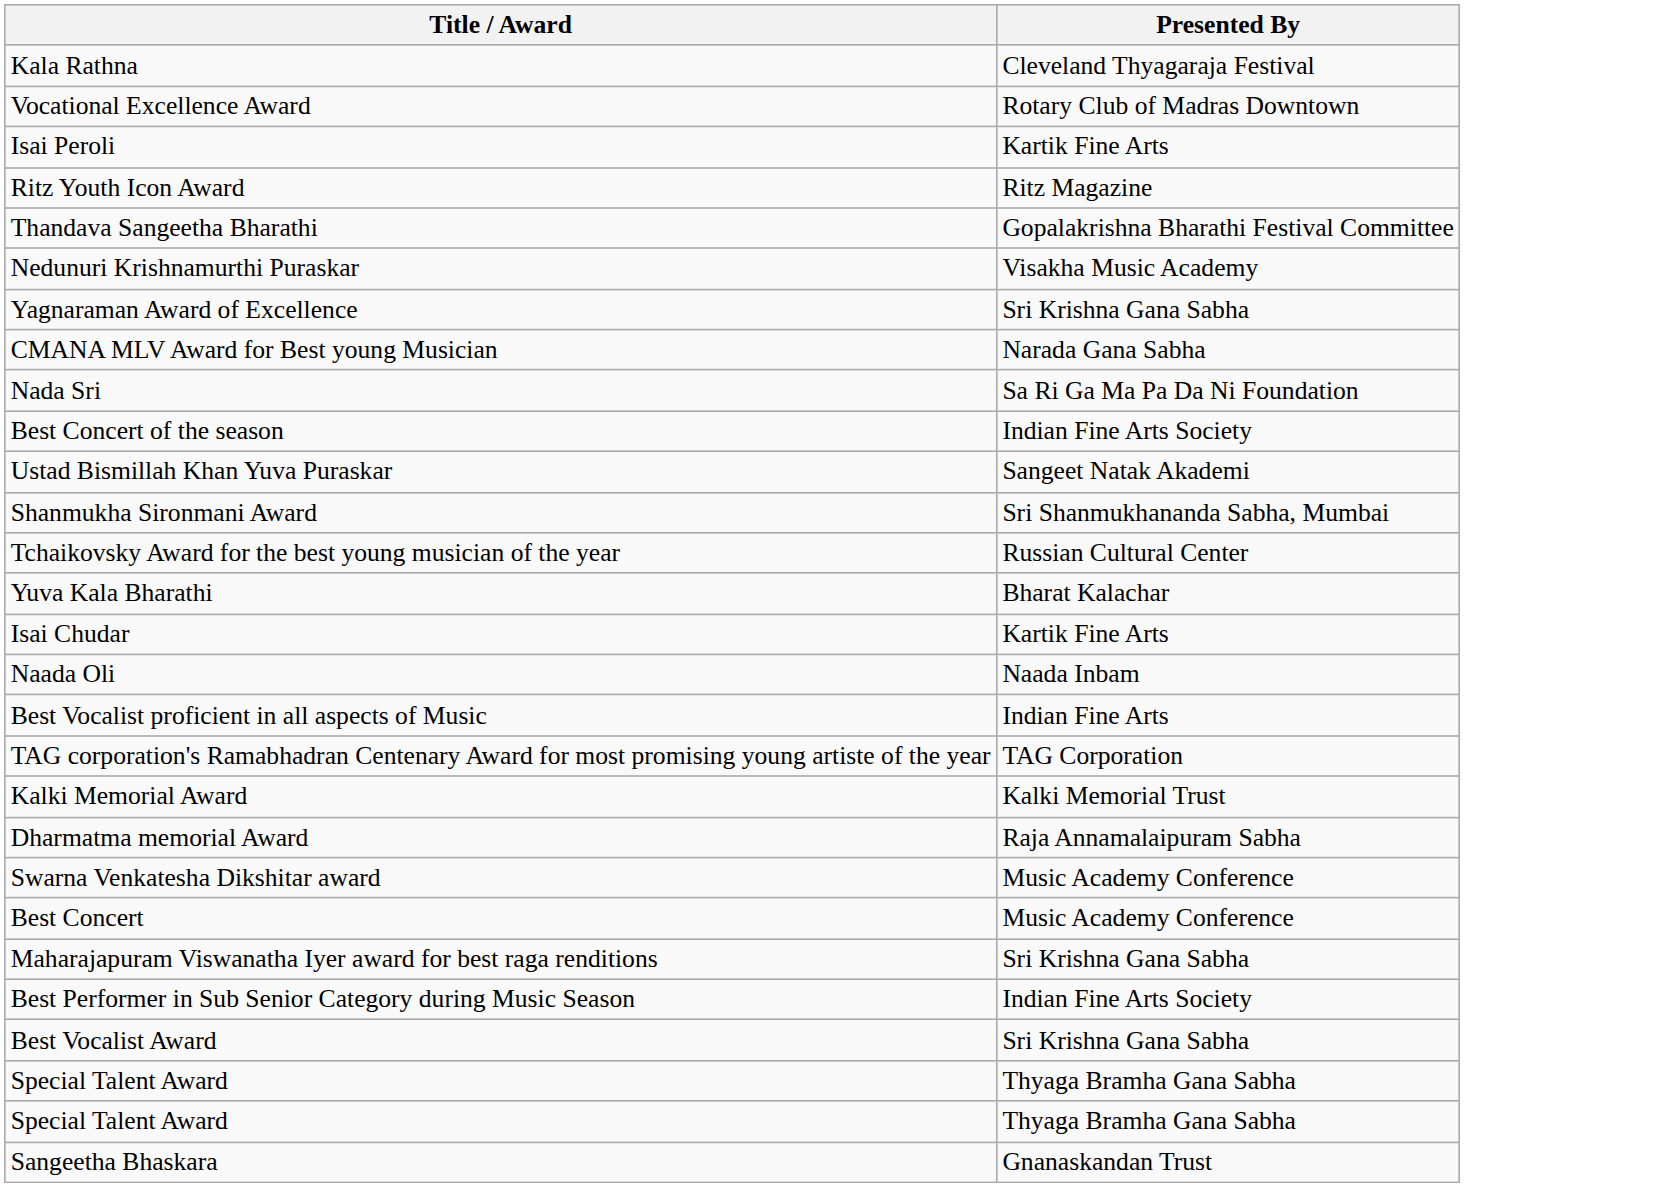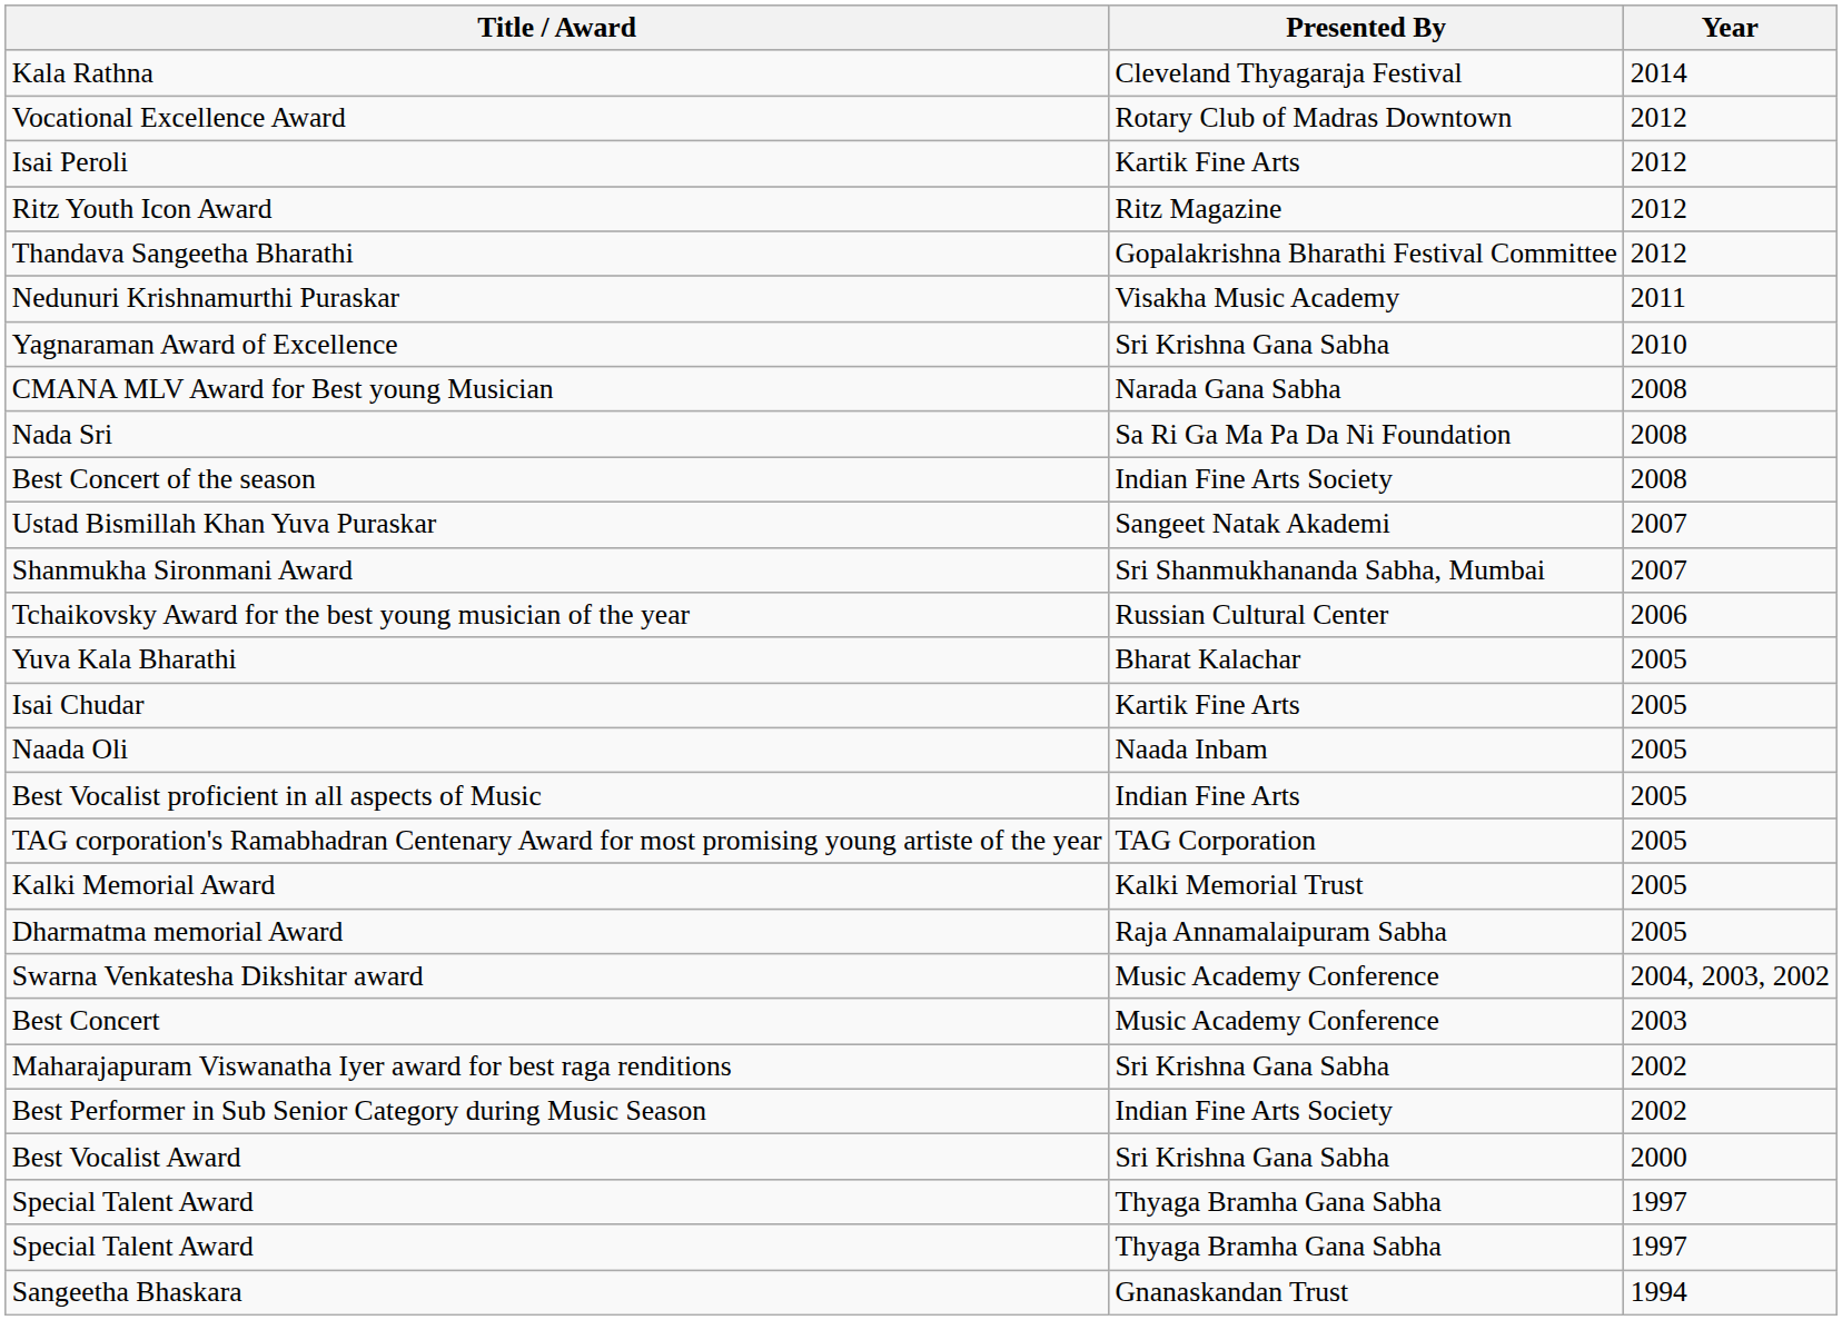+ column: Year | 2014 | 2012 | 2012 | 2012 | 2012 | 2011 | 2010 | 2008 | 2008 | 2008 | 2007 | 2007 | 2006 | 2005 | 2005 | 2005 | 2005 | 2005 | 2005 | 2005 | 2004, 2003, 2002 | 2003 | 2002 | 2002 | 2000 | 1997 | 1997 | 1994
